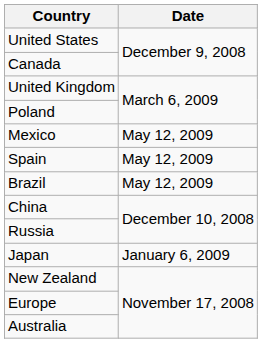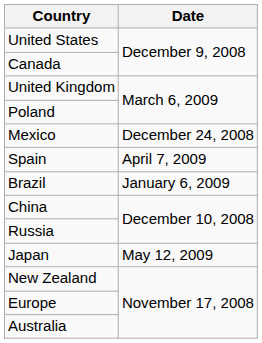Mexico | Date: May 12, 2009 -> December 24, 2008
Spain | Date: May 12, 2009 -> April 7, 2009
Brazil | Date: May 12, 2009 -> January 6, 2009
Japan | Date: January 6, 2009 -> May 12, 2009
